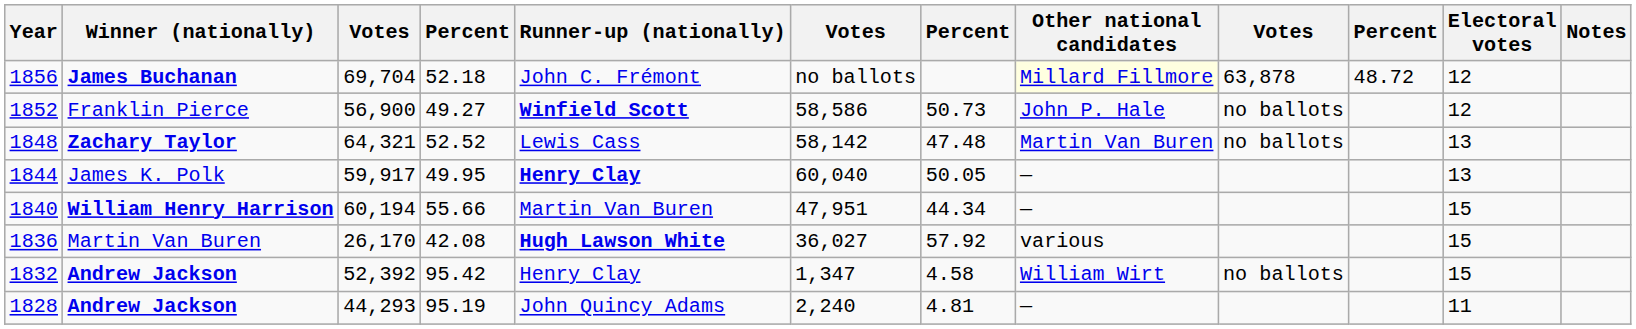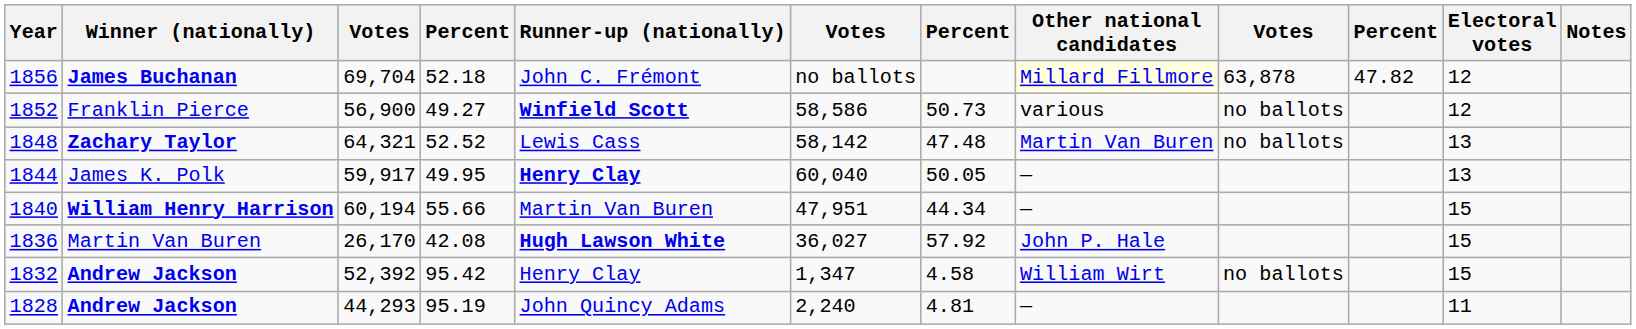1856 | column 10: 48.72 -> 47.82
1852 | Other national candidates: John P. Hale -> various
1836 | Other national candidates: various -> John P. Hale
